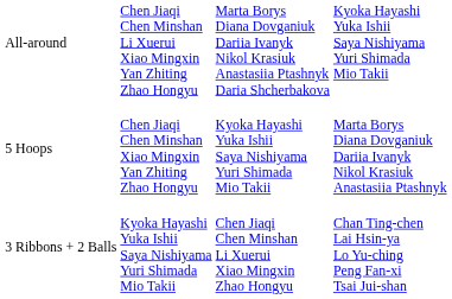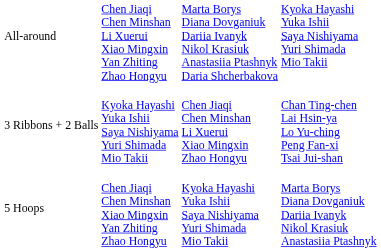rows swapped: 5 Hoops <-> 3 Ribbons + 2 Balls
